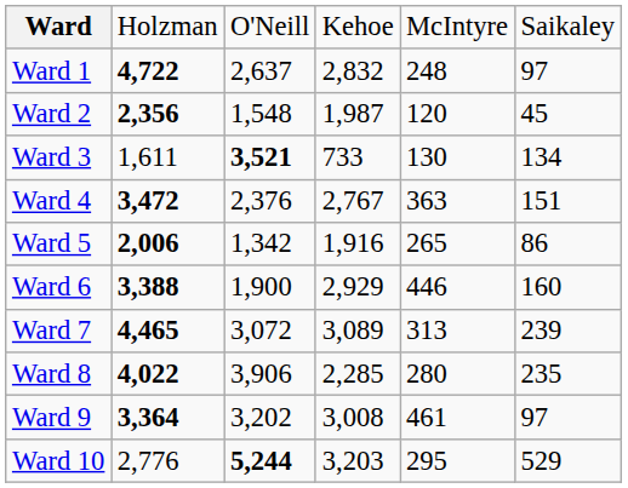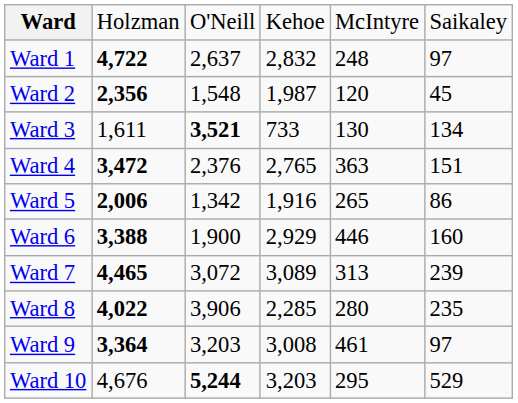Ward 4 | column 4: 2,767 -> 2,765
Ward 9 | column 3: 3,202 -> 3,203
Ward 10 | column 2: 2,776 -> 4,676
